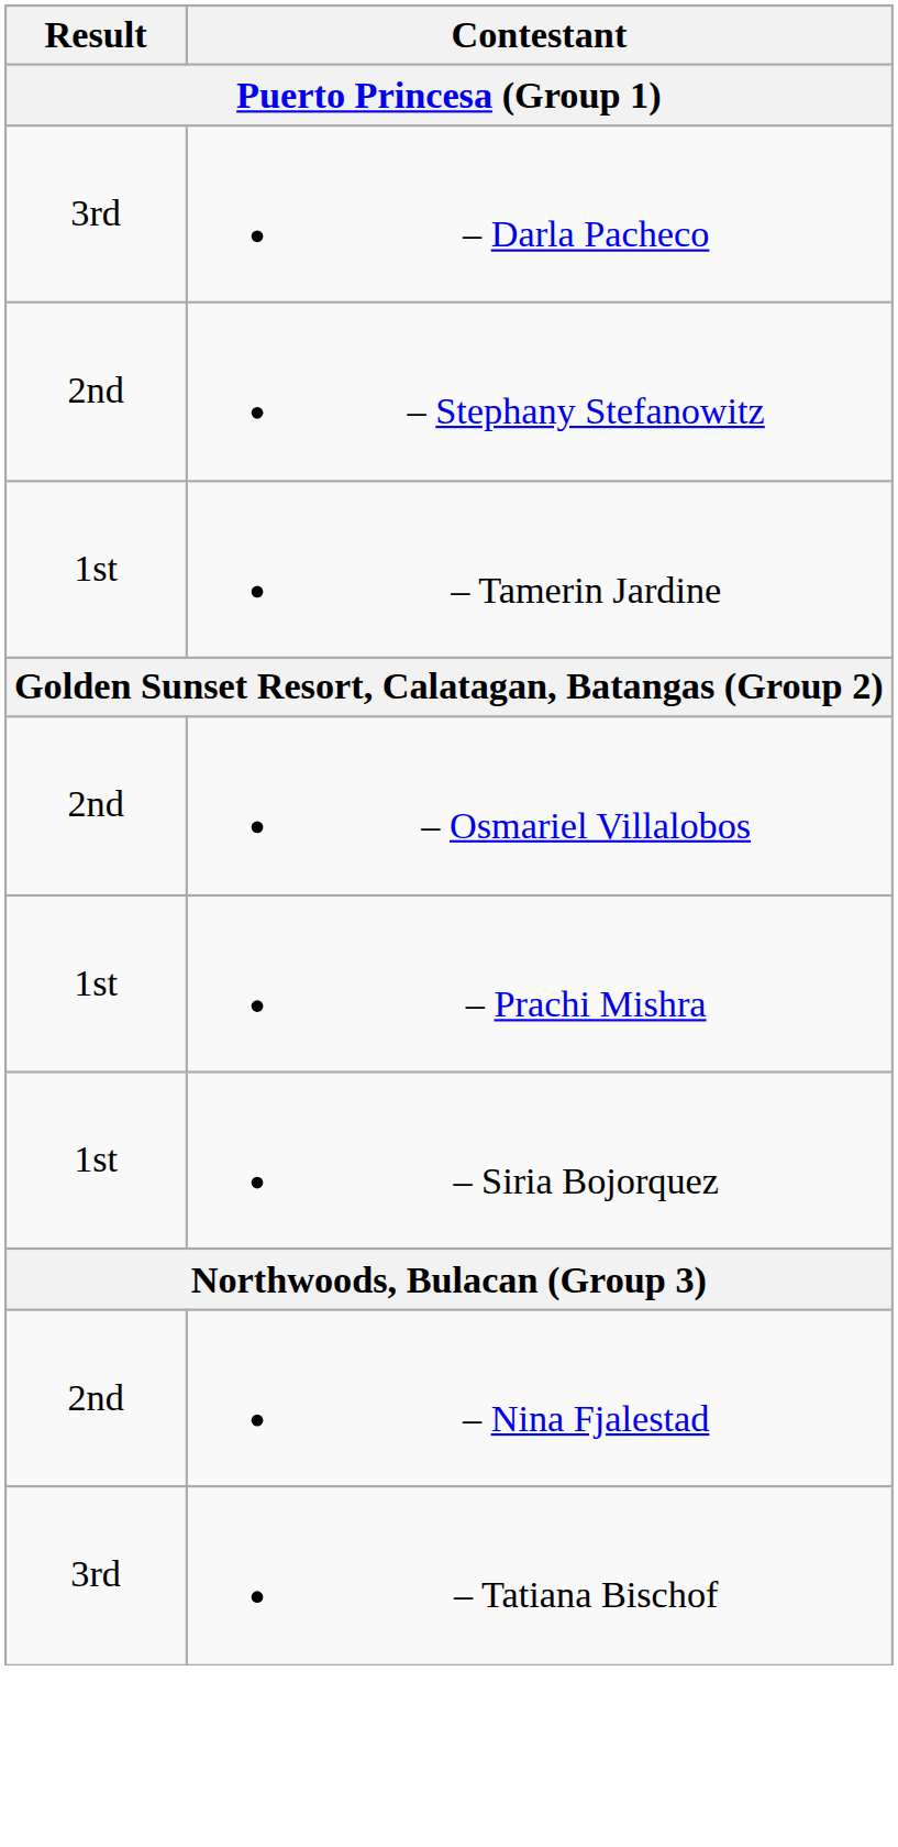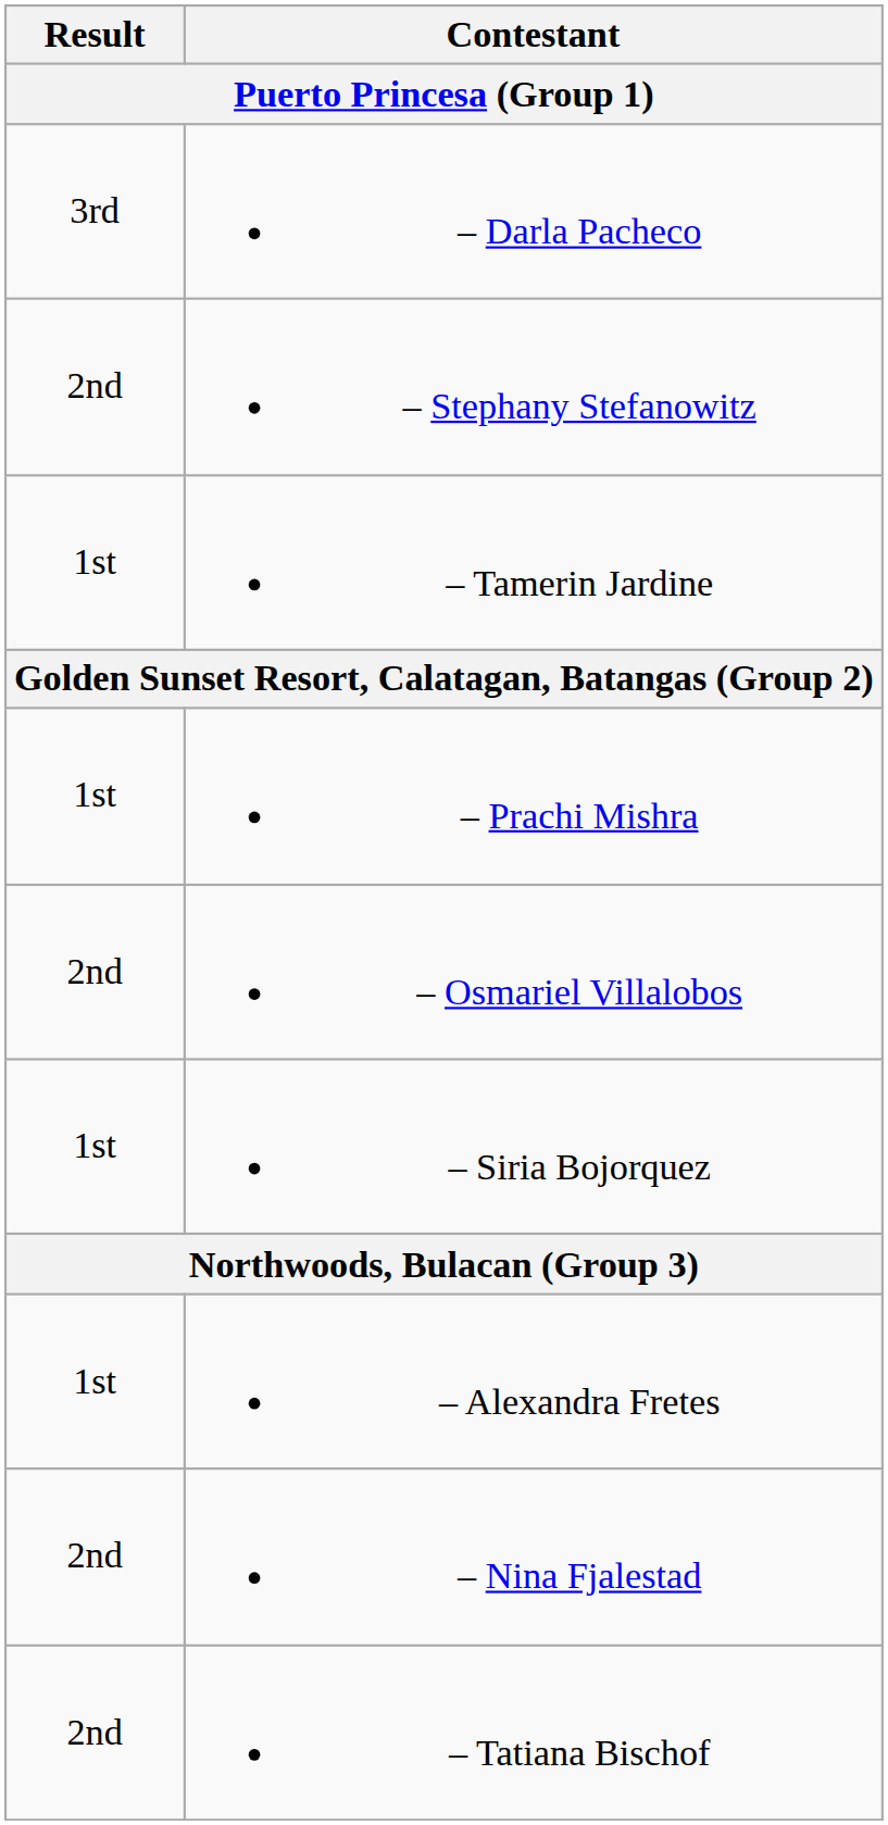rows swapped: – Prachi Mishra <-> – Osmariel Villalobos
+ row: 1st | – Alexandra Fretes
– Tatiana Bischof | Result: 3rd -> 2nd
